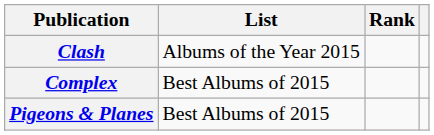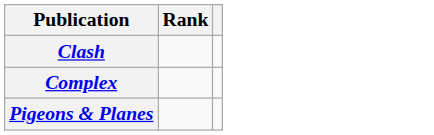- column: List | Albums of the Year 2015 | Best Albums of 2015 | Best Albums of 2015
